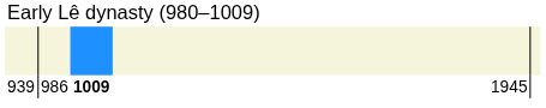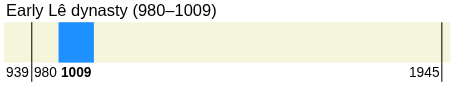939 | column 2: 986 -> 980
